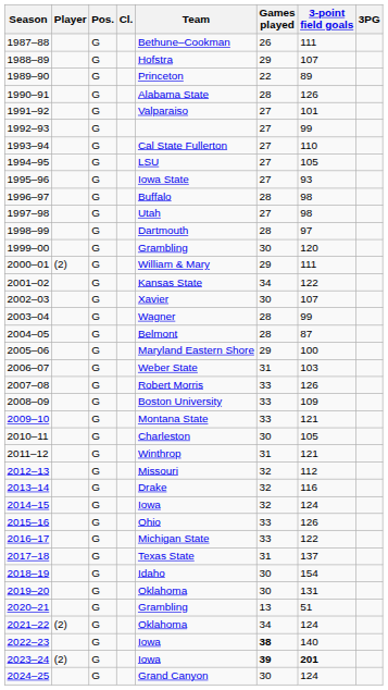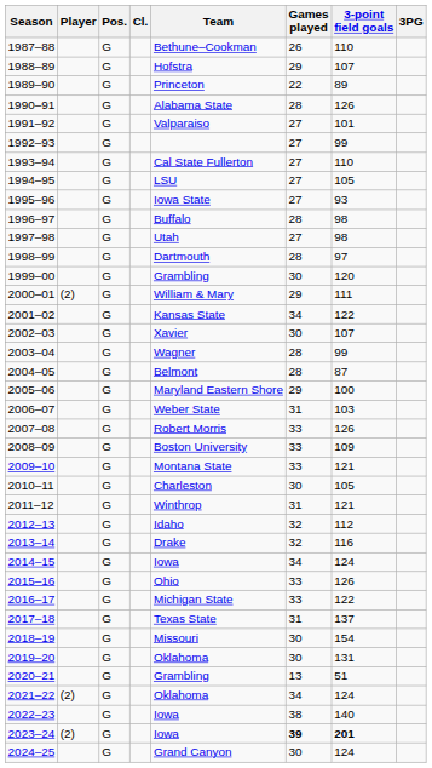1987–88 | 3-point field goals: 111 -> 110
2012–13 | Team: Missouri -> Idaho
2014–15 | Games played: 32 -> 34
2018–19 | Team: Idaho -> Missouri
2022–23 | Games played: bold -> normal
